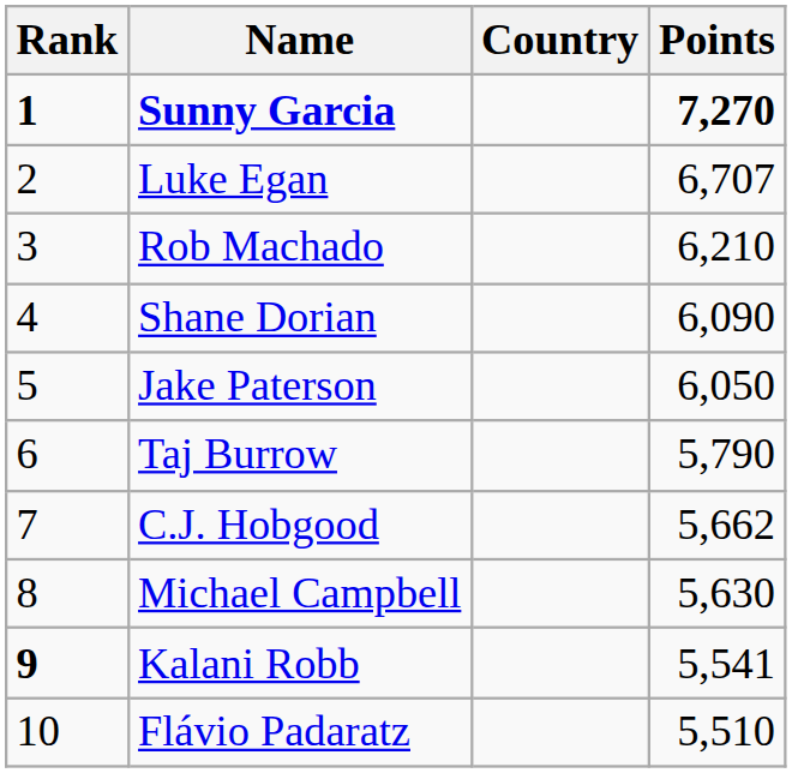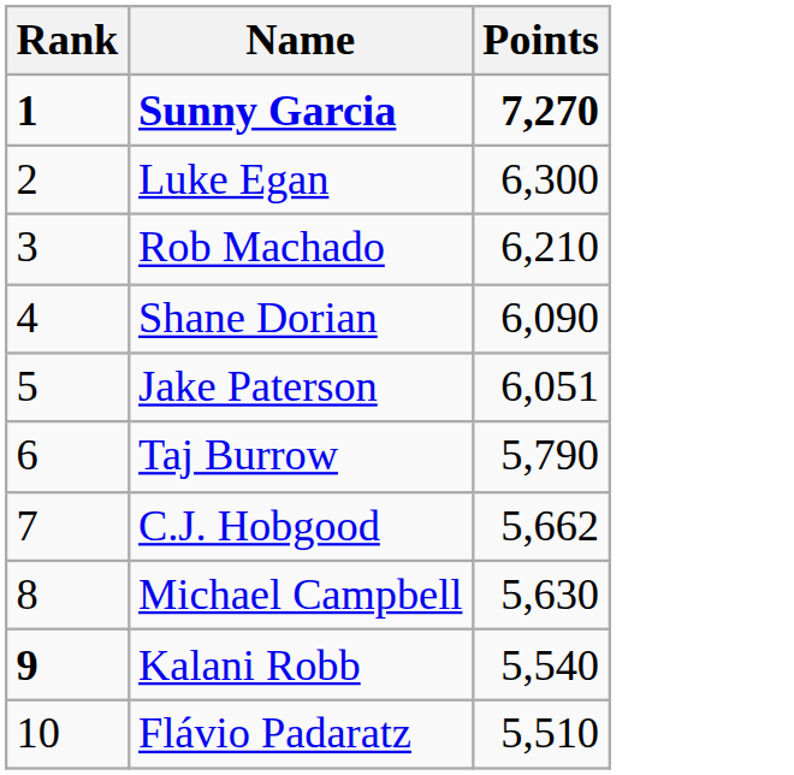- column: Country
Luke Egan | Points: 6,707 -> 6,300
Jake Paterson | Points: 6,050 -> 6,051
Kalani Robb | Points: 5,541 -> 5,540
